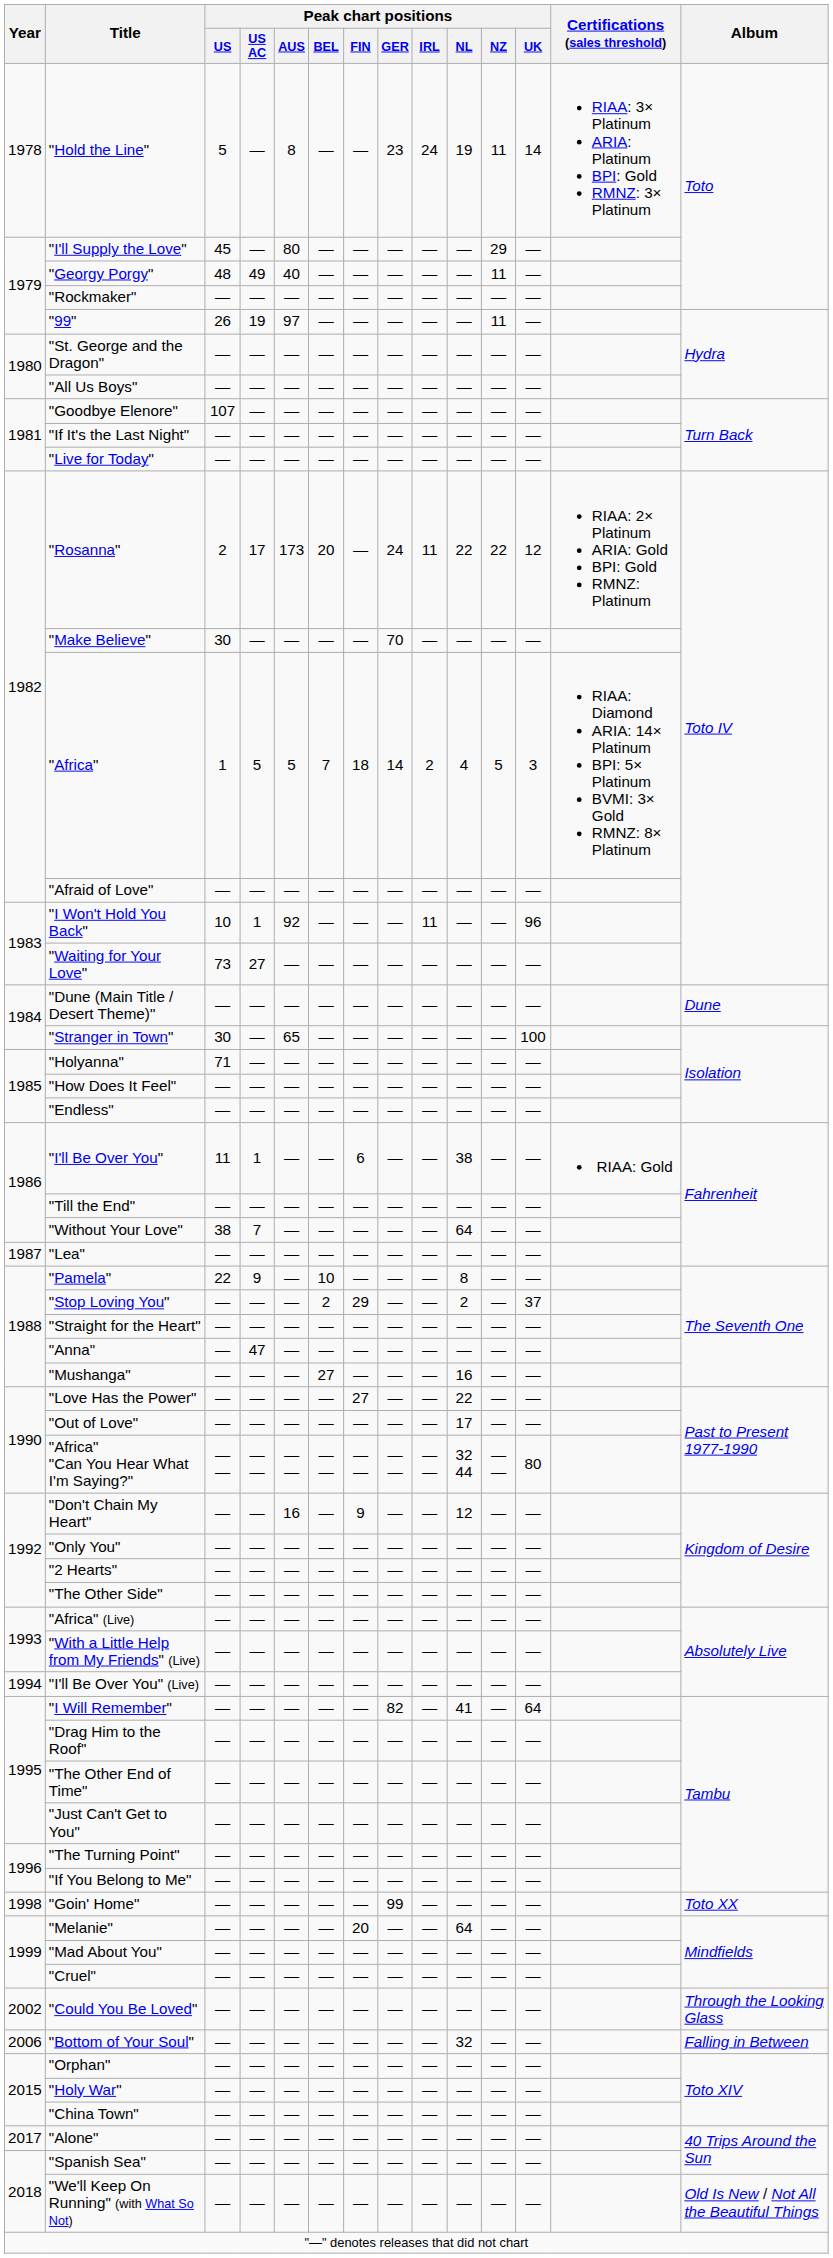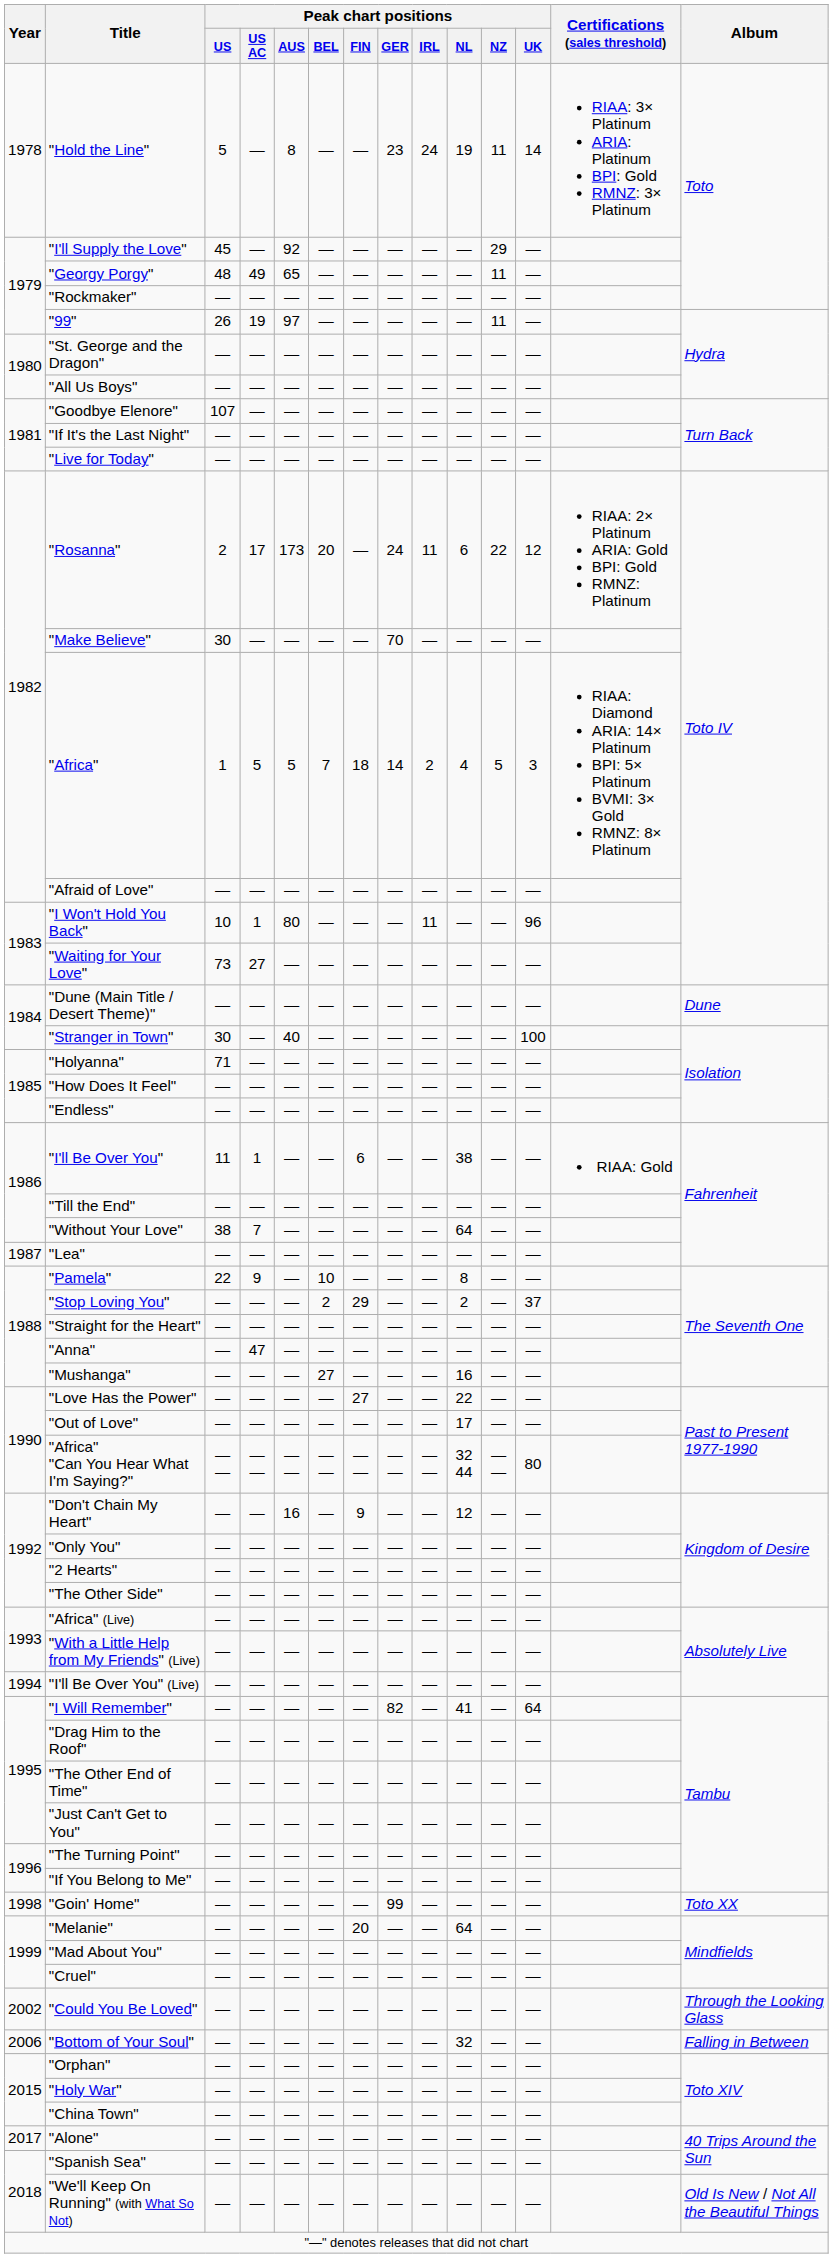"I'll Supply the Love" | Peak chart positions / AUS: 80 -> 92
"Georgy Porgy" | Peak chart positions / AUS: 40 -> 65
"Rosanna" | Peak chart positions / NL: 22 -> 6
"I Won't Hold You Back" | Peak chart positions / AUS: 92 -> 80
"Stranger in Town" | Peak chart positions / AUS: 65 -> 40
